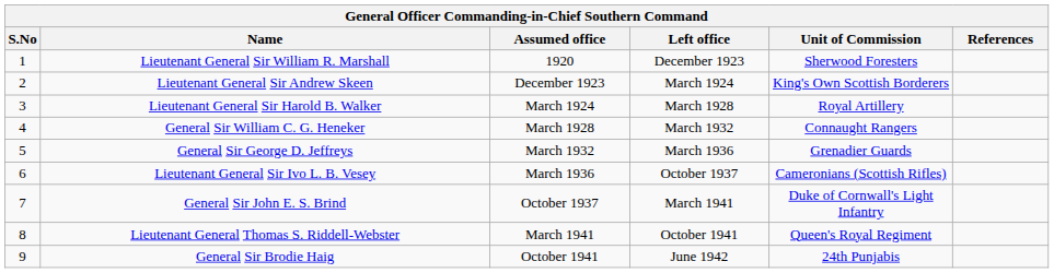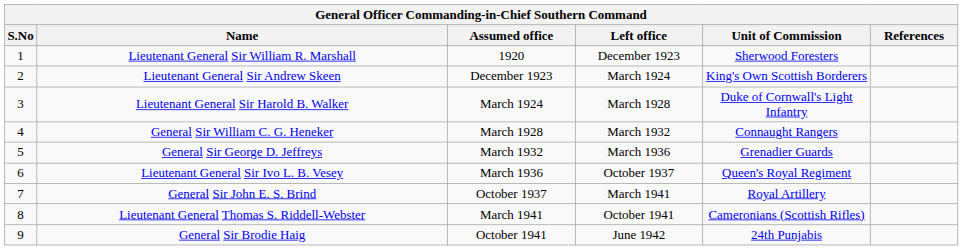Lieutenant General Sir Harold B. Walker | Unit of Commission: Royal Artillery -> Duke of Cornwall's Light Infantry
Lieutenant General Sir Ivo L. B. Vesey | Unit of Commission: Cameronians (Scottish Rifles) -> Queen's Royal Regiment
General Sir John E. S. Brind | Unit of Commission: Duke of Cornwall's Light Infantry -> Royal Artillery
Lieutenant General Thomas S. Riddell-Webster | Unit of Commission: Queen's Royal Regiment -> Cameronians (Scottish Rifles)
